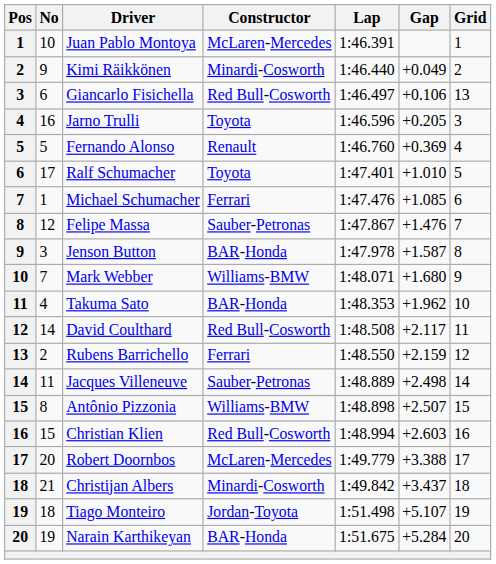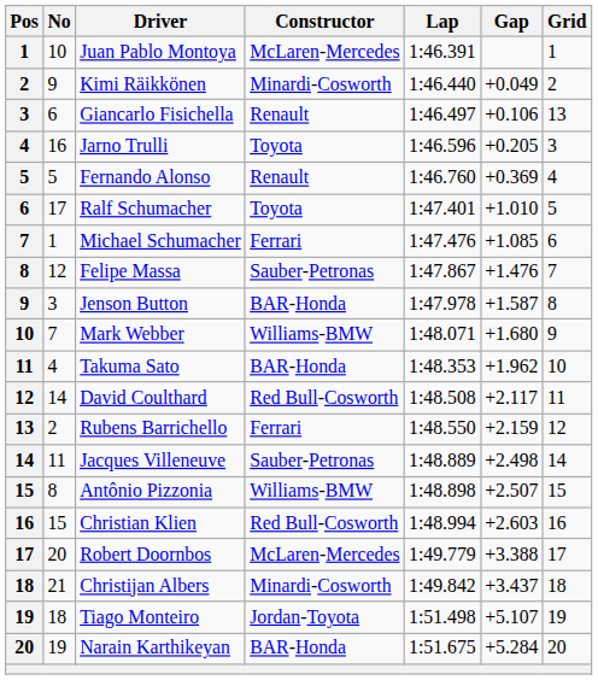Giancarlo Fisichella | Constructor: Red Bull-Cosworth -> Renault
